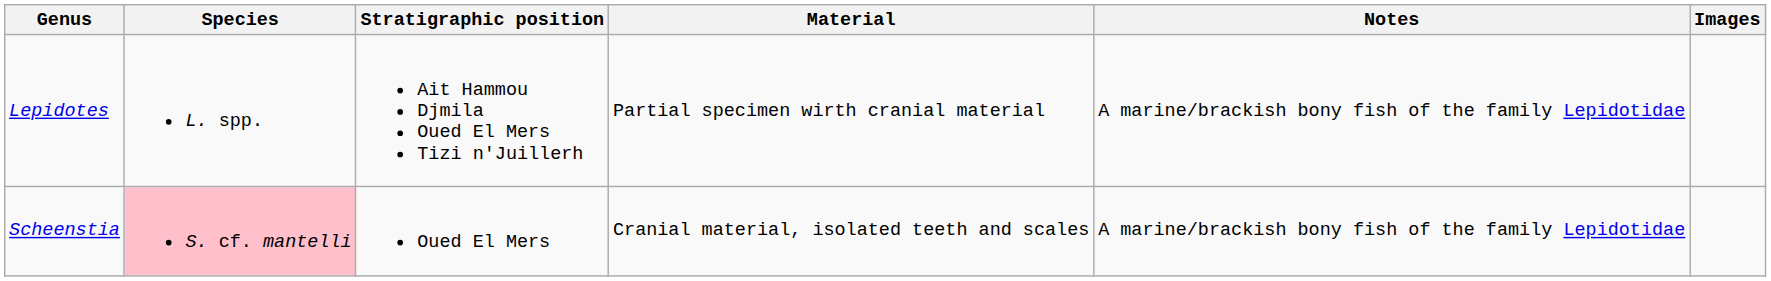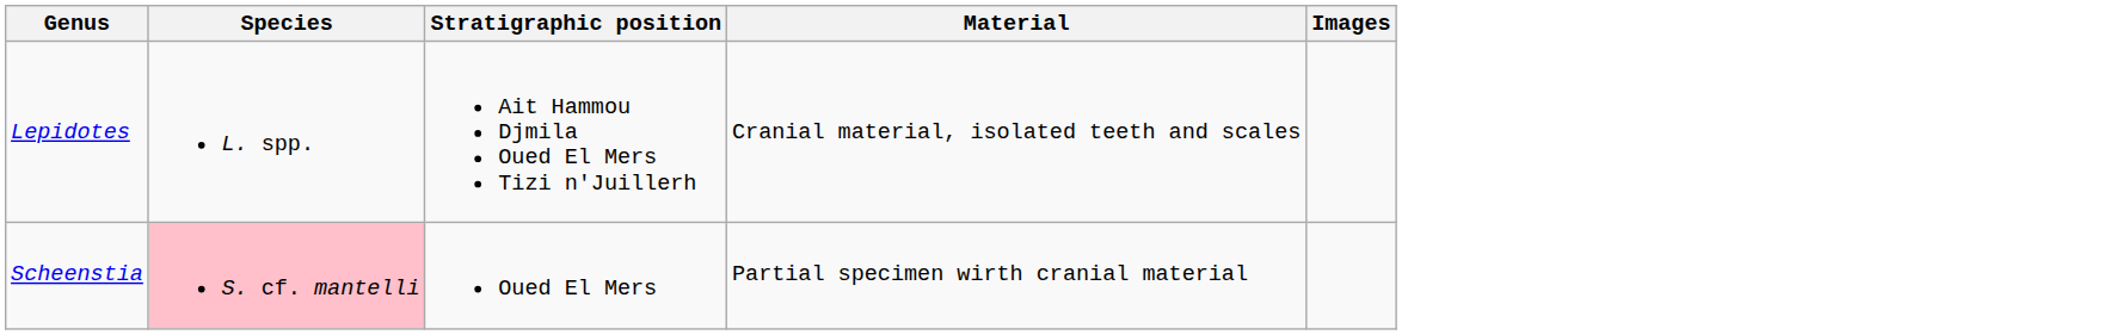- column: Notes | A marine/brackish bony fish of the family Lepidotidae | A marine/brackish bony fish of the family Lepidotidae
Lepidotes | Material: Partial specimen wirth cranial material -> Cranial material, isolated teeth and scales
Scheenstia | Material: Cranial material, isolated teeth and scales -> Partial specimen wirth cranial material
